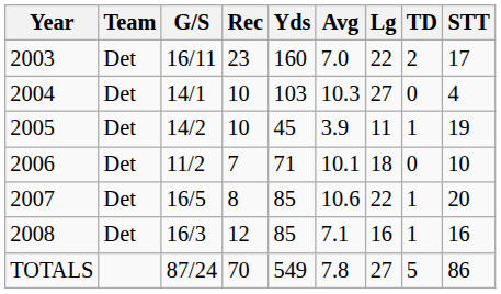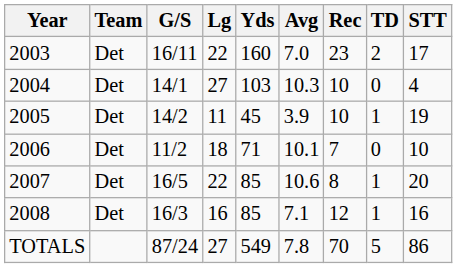columns swapped: Rec <-> Lg
